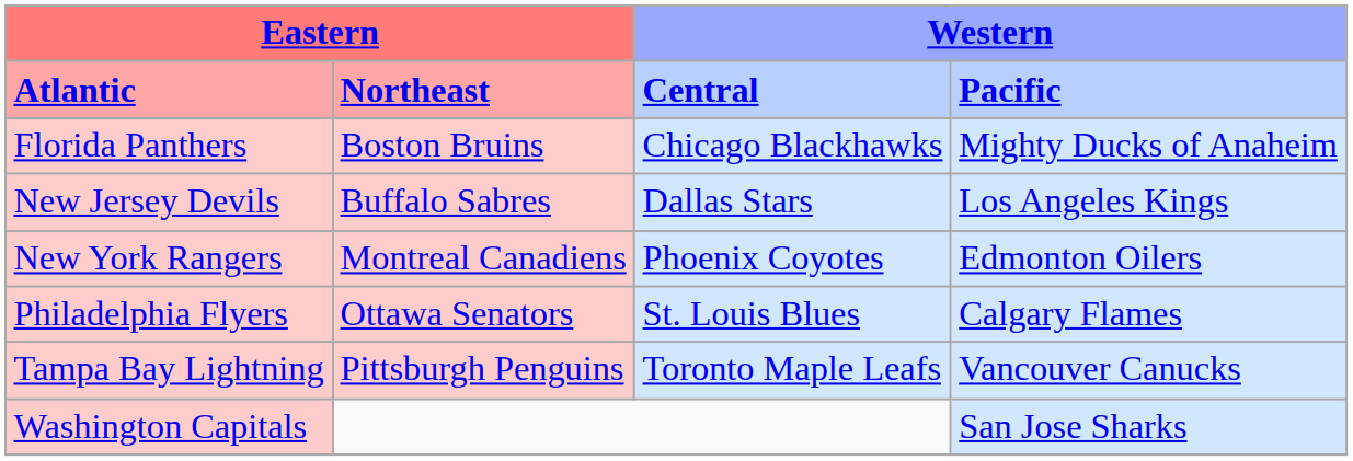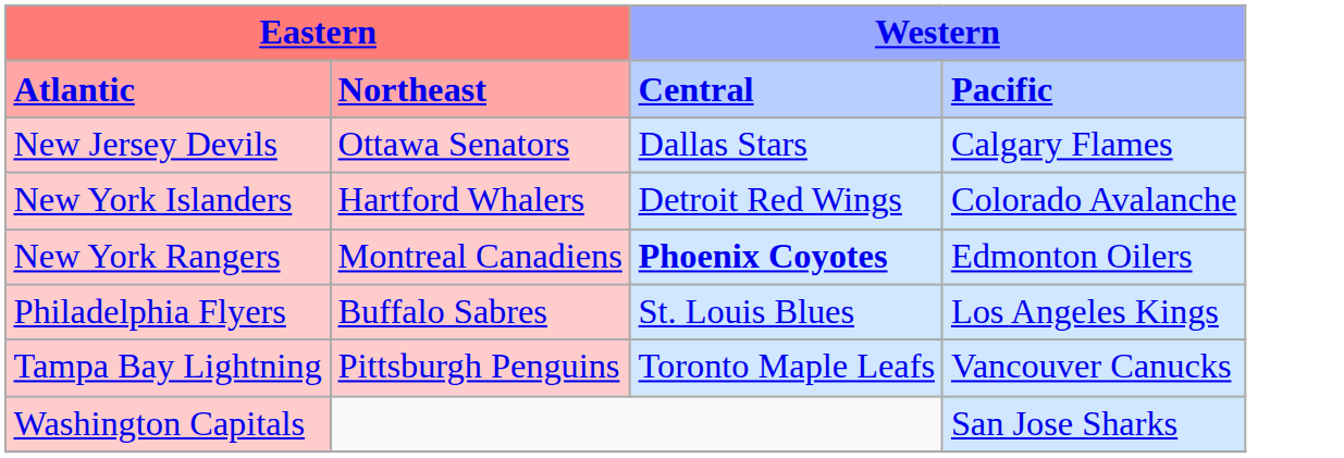- row: Florida Panthers | Boston Bruins | Chicago Blackhawks | Mighty Ducks of Anaheim
New Jersey Devils | column 2: Buffalo Sabres -> Ottawa Senators
New Jersey Devils | column 4: Los Angeles Kings -> Calgary Flames
+ row: New York Islanders | Hartford Whalers | Detroit Red Wings | Colorado Avalanche
New York Rangers | column 3: normal -> bold
Philadelphia Flyers | column 2: Ottawa Senators -> Buffalo Sabres
Philadelphia Flyers | column 4: Calgary Flames -> Los Angeles Kings
